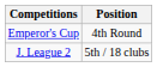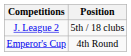rows swapped: J. League 2 <-> Emperor's Cup
